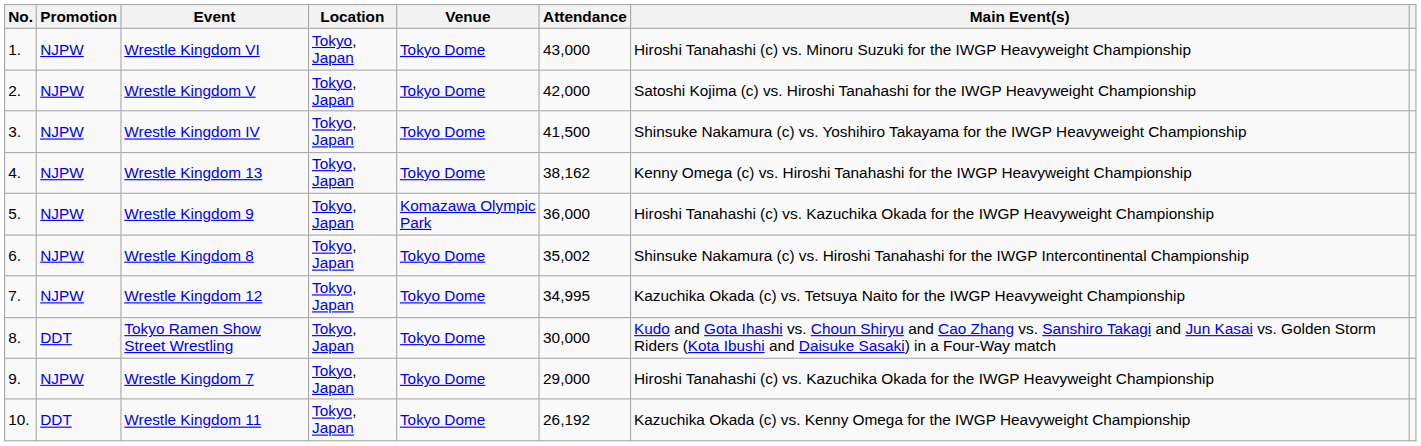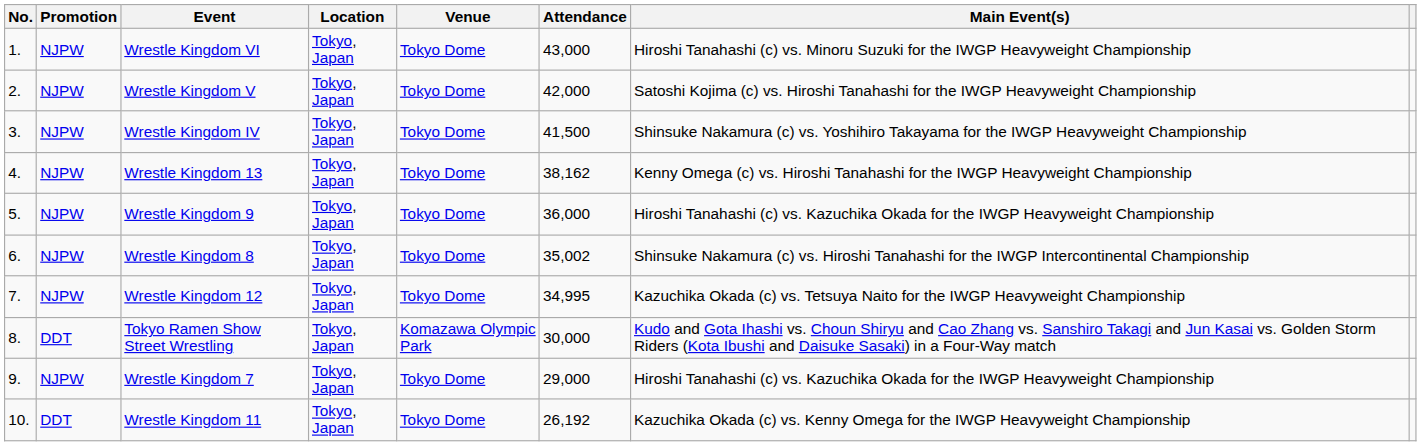Wrestle Kingdom 9 | Venue: Komazawa Olympic Park -> Tokyo Dome
Tokyo Ramen Show Street Wrestling | Venue: Tokyo Dome -> Komazawa Olympic Park
